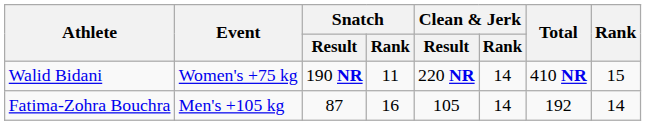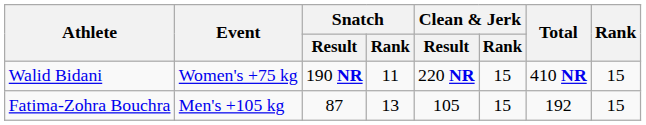Walid Bidani | Clean & Jerk / Rank: 14 -> 15
Fatima-Zohra Bouchra | Snatch / Rank: 16 -> 13
Fatima-Zohra Bouchra | Clean & Jerk / Rank: 14 -> 15
Fatima-Zohra Bouchra | Rank: 14 -> 15
